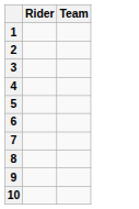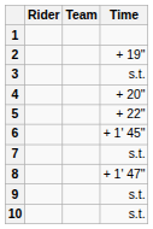+ column: Time | + 19" | s.t. | + 20" | + 22" | + 1' 45" | s.t. | + 1' 47" | s.t. | s.t.
